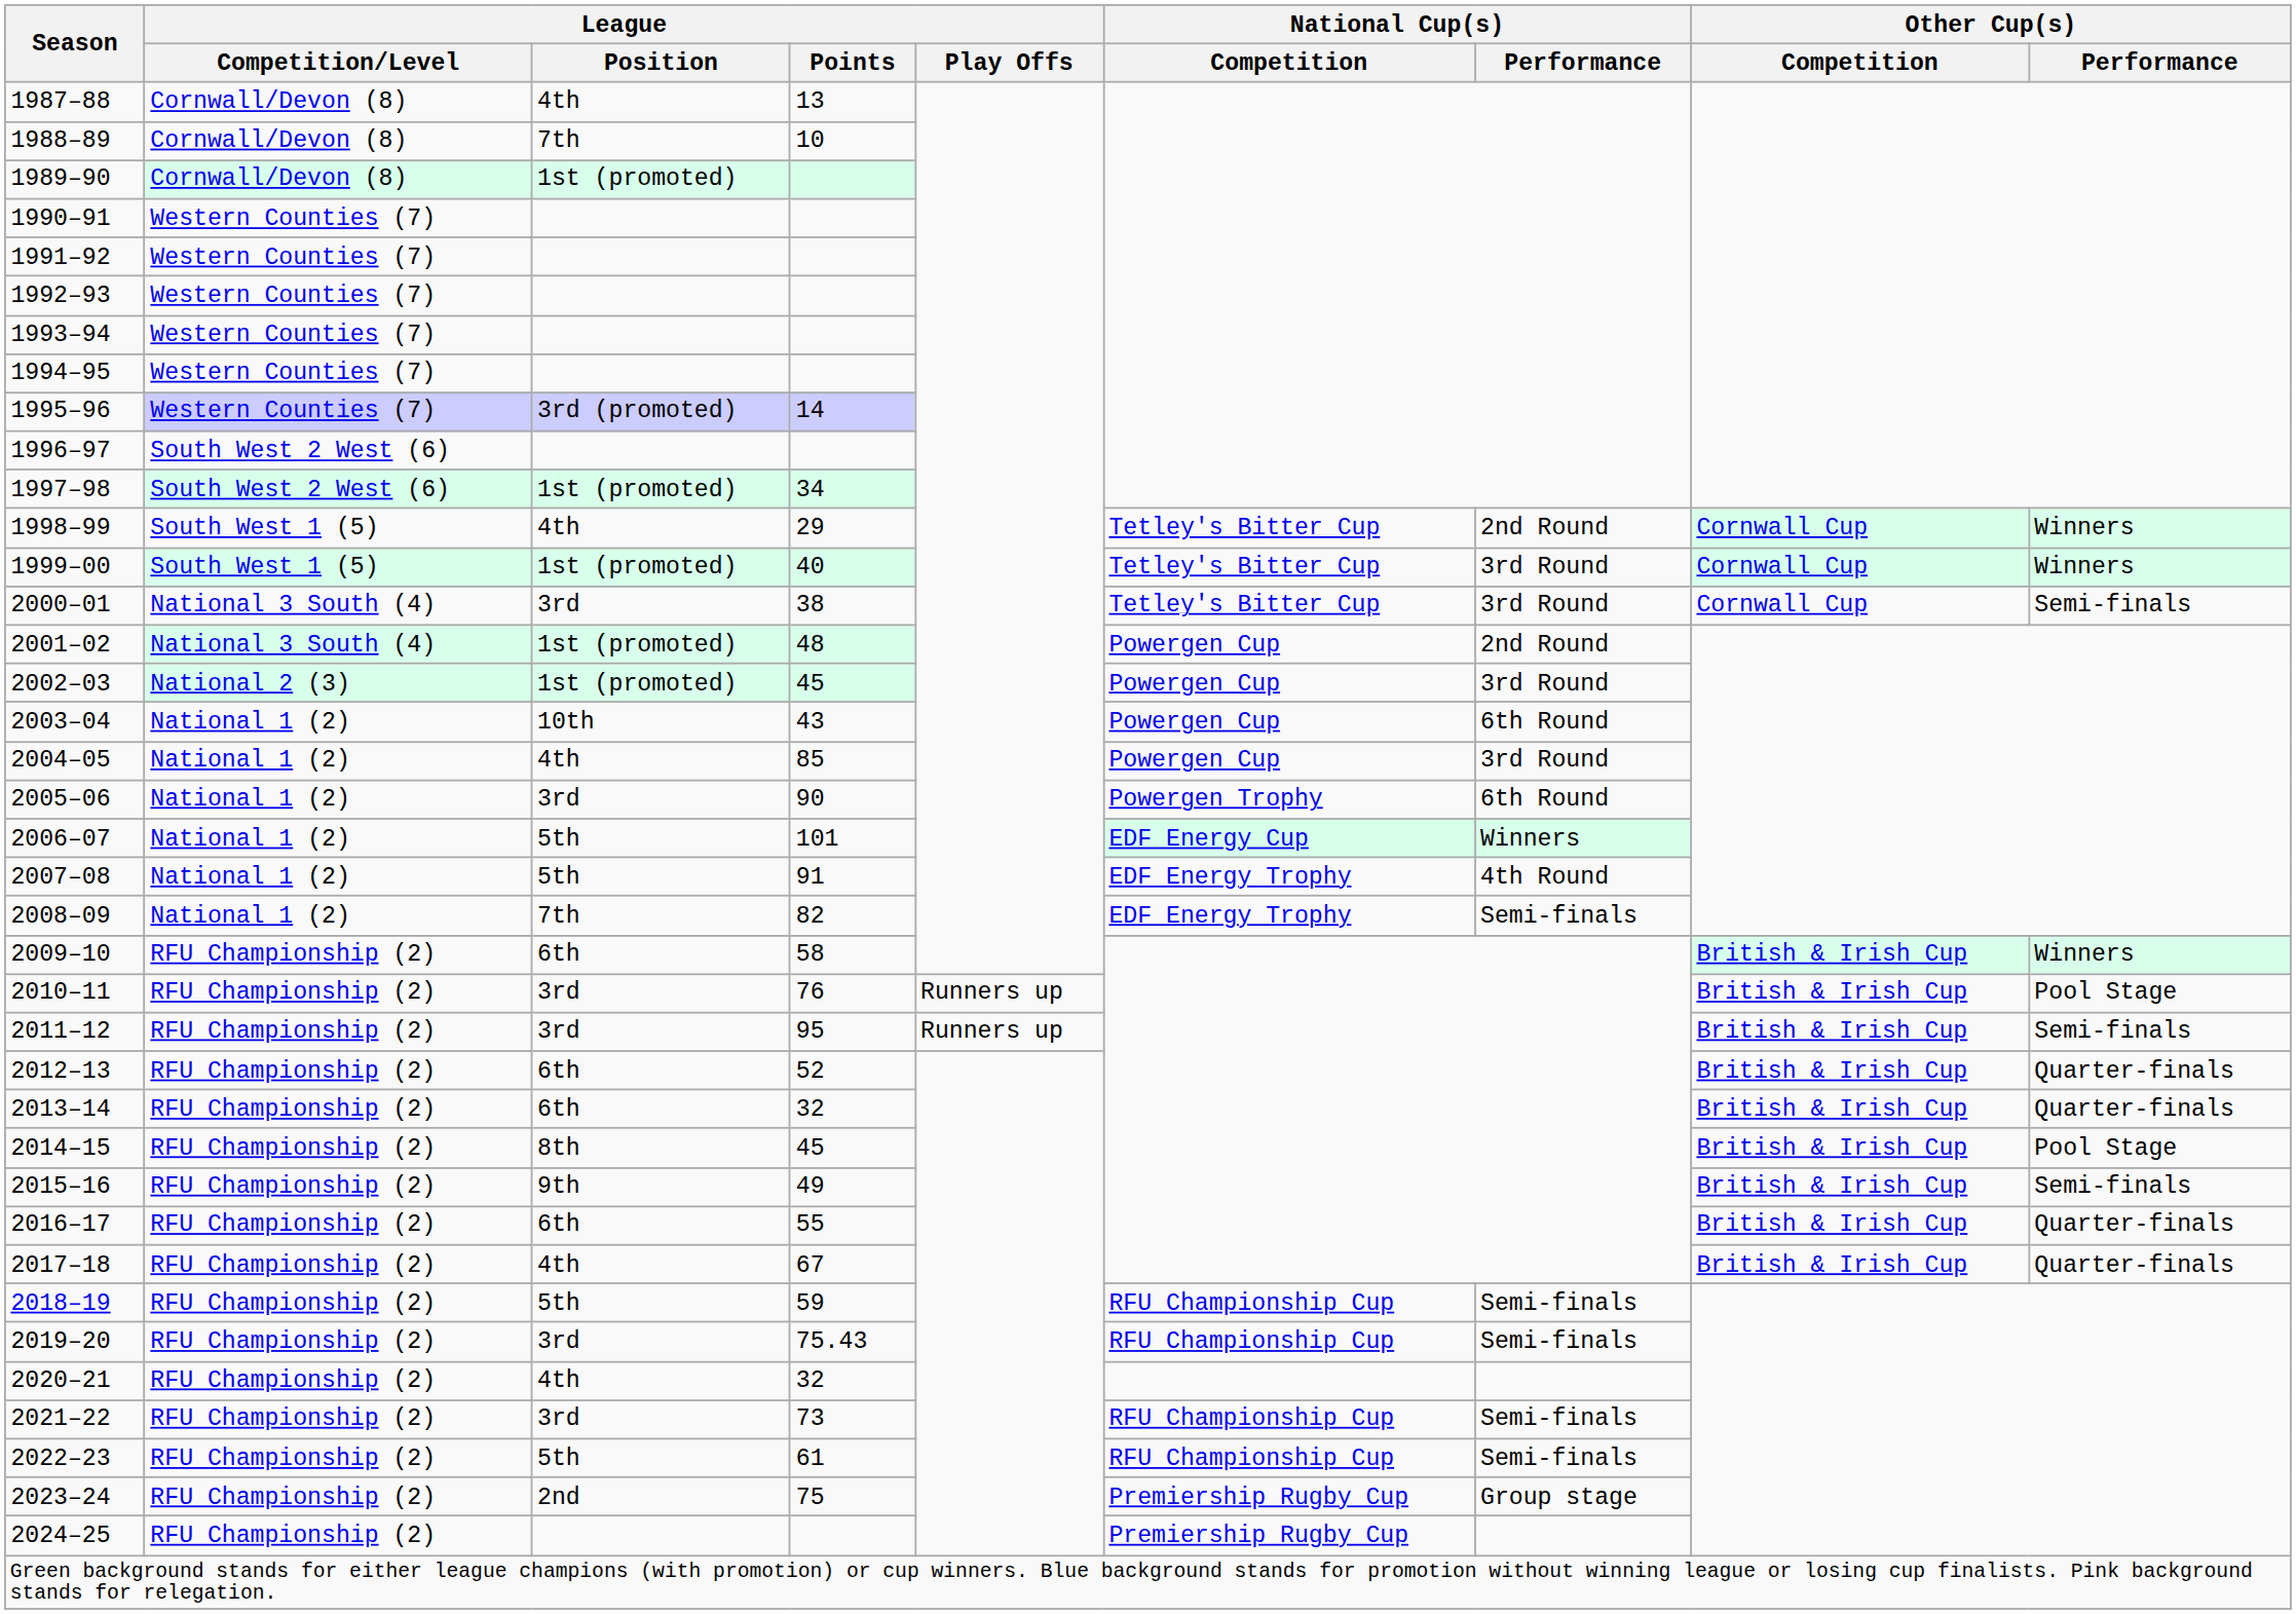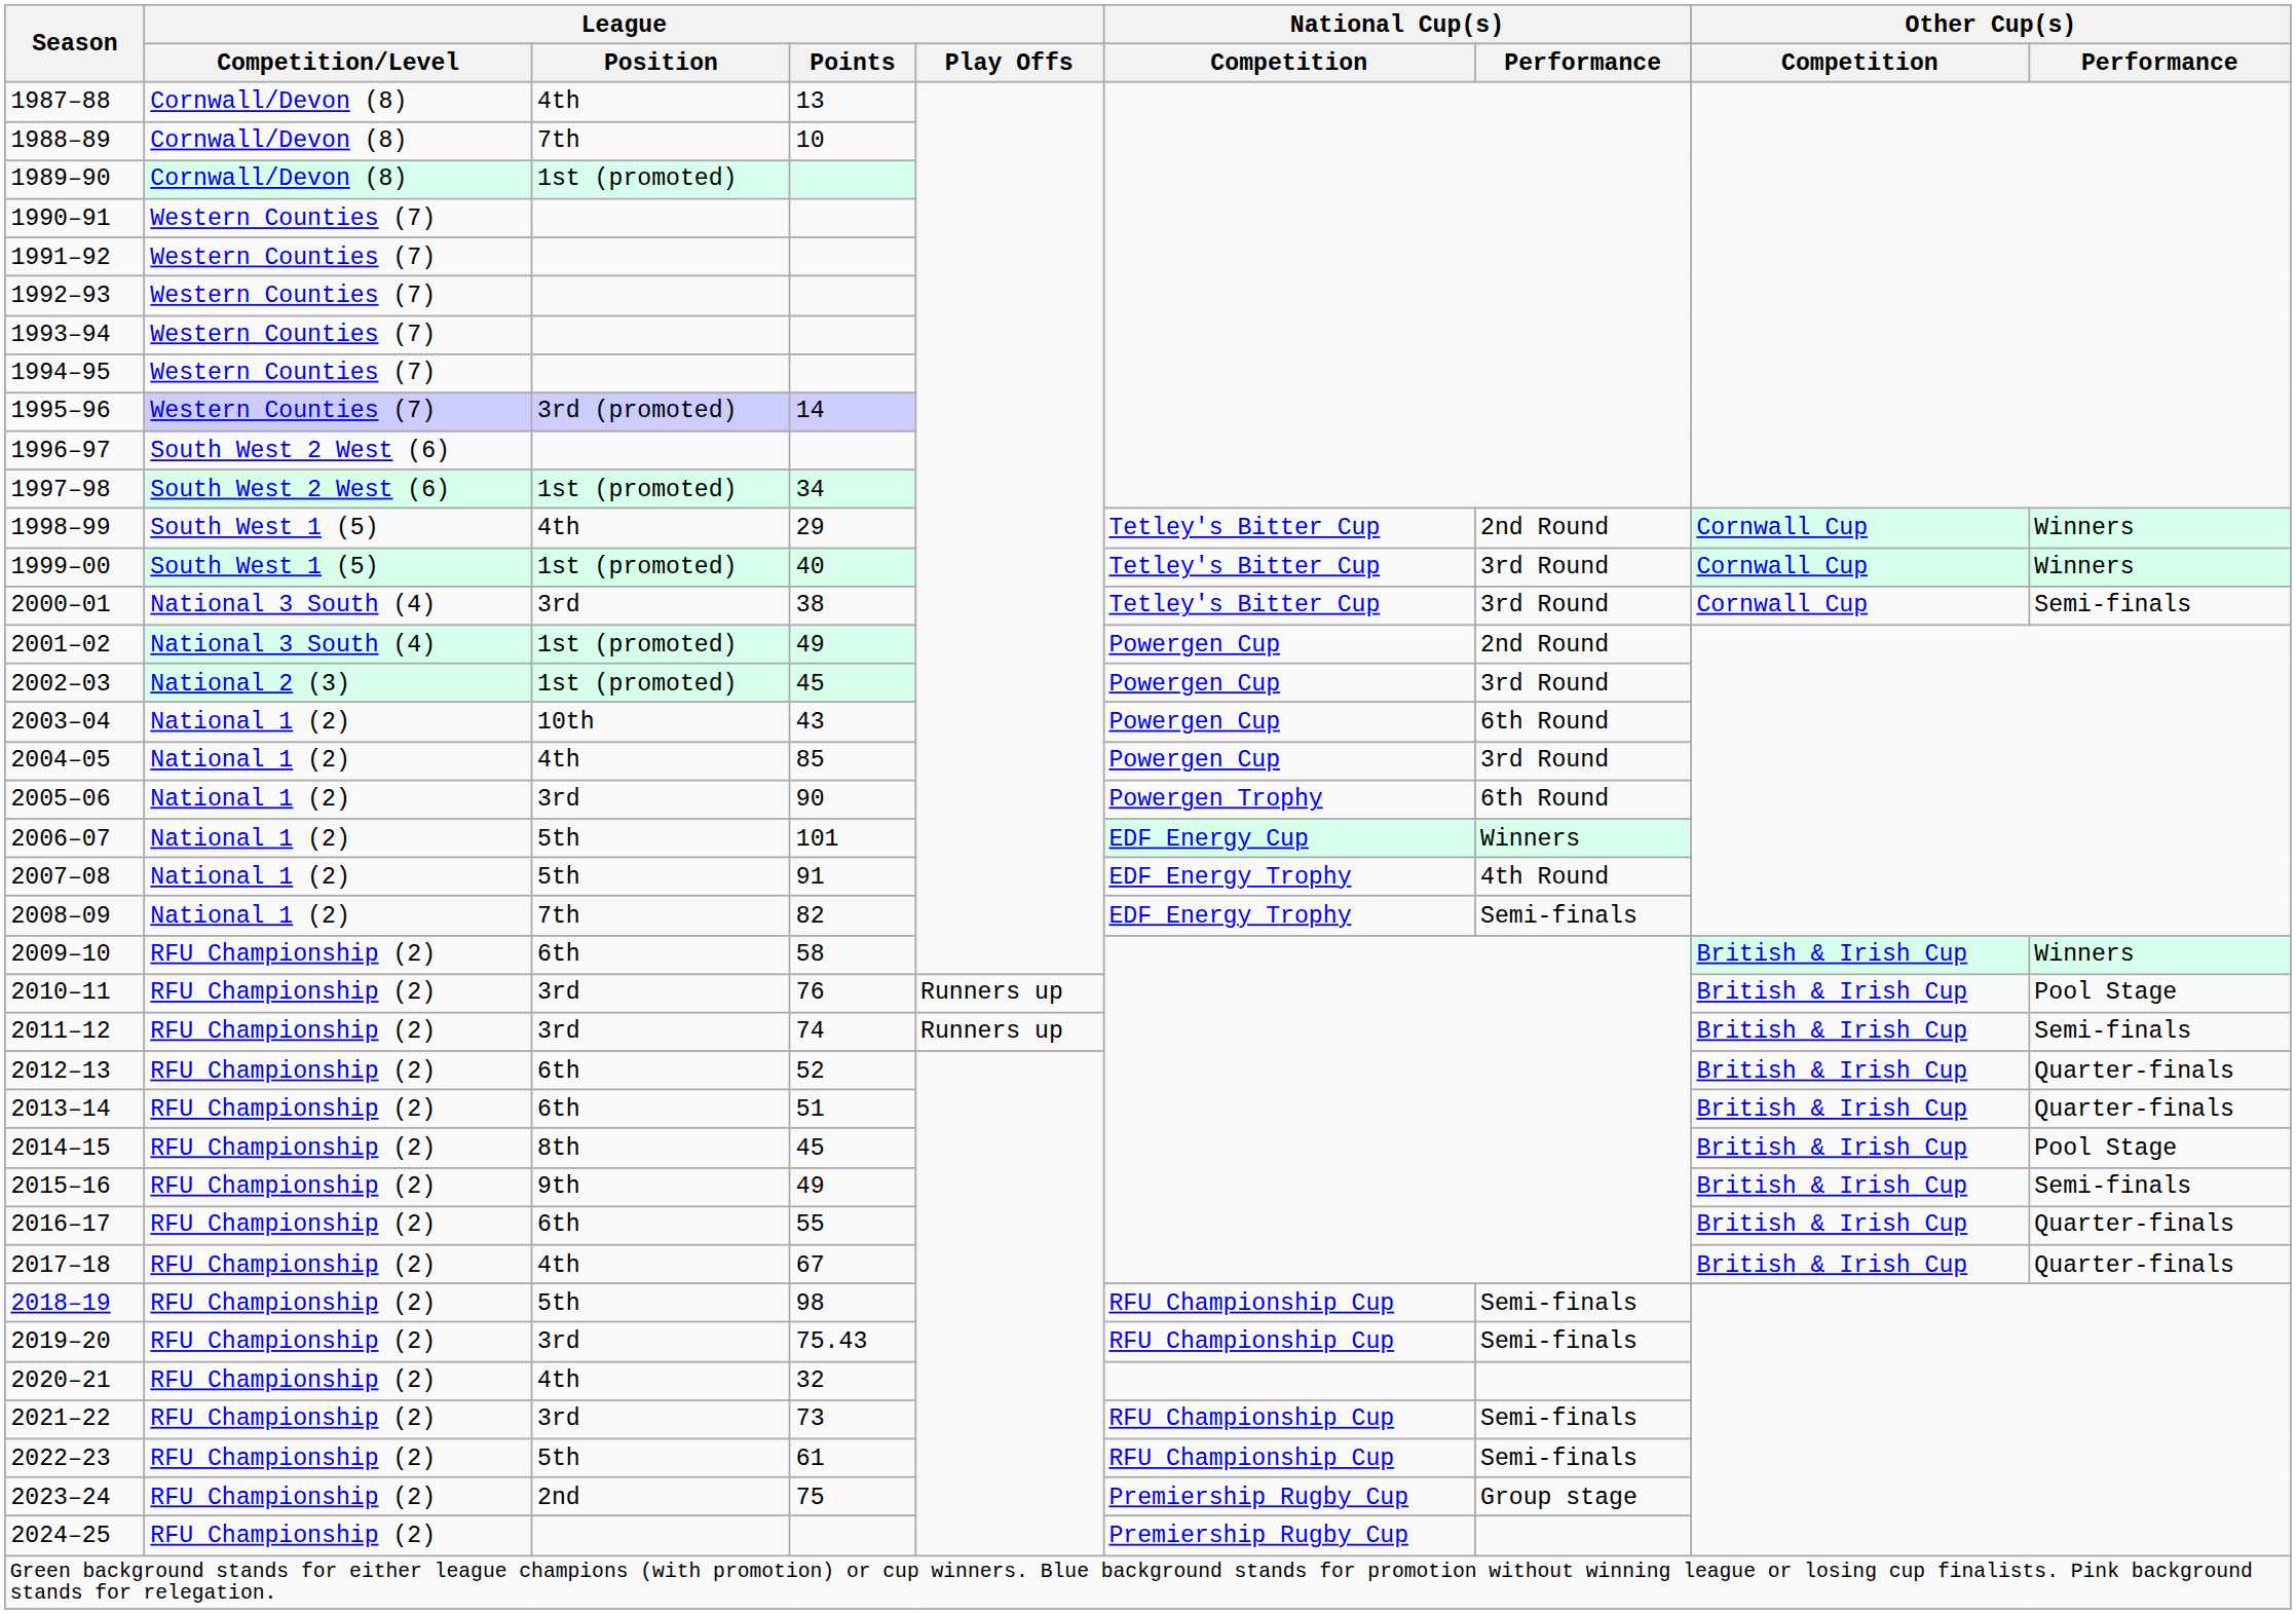2001–02 | League / Points: 48 -> 49
2011–12 | League / Points: 95 -> 74
2013–14 | League / Points: 32 -> 51
2018–19 | League / Points: 59 -> 98
